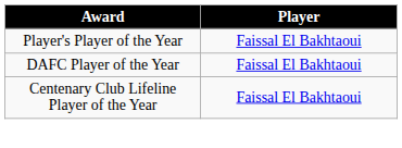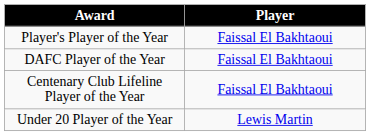+ row: Under 20 Player of the Year | Lewis Martin
